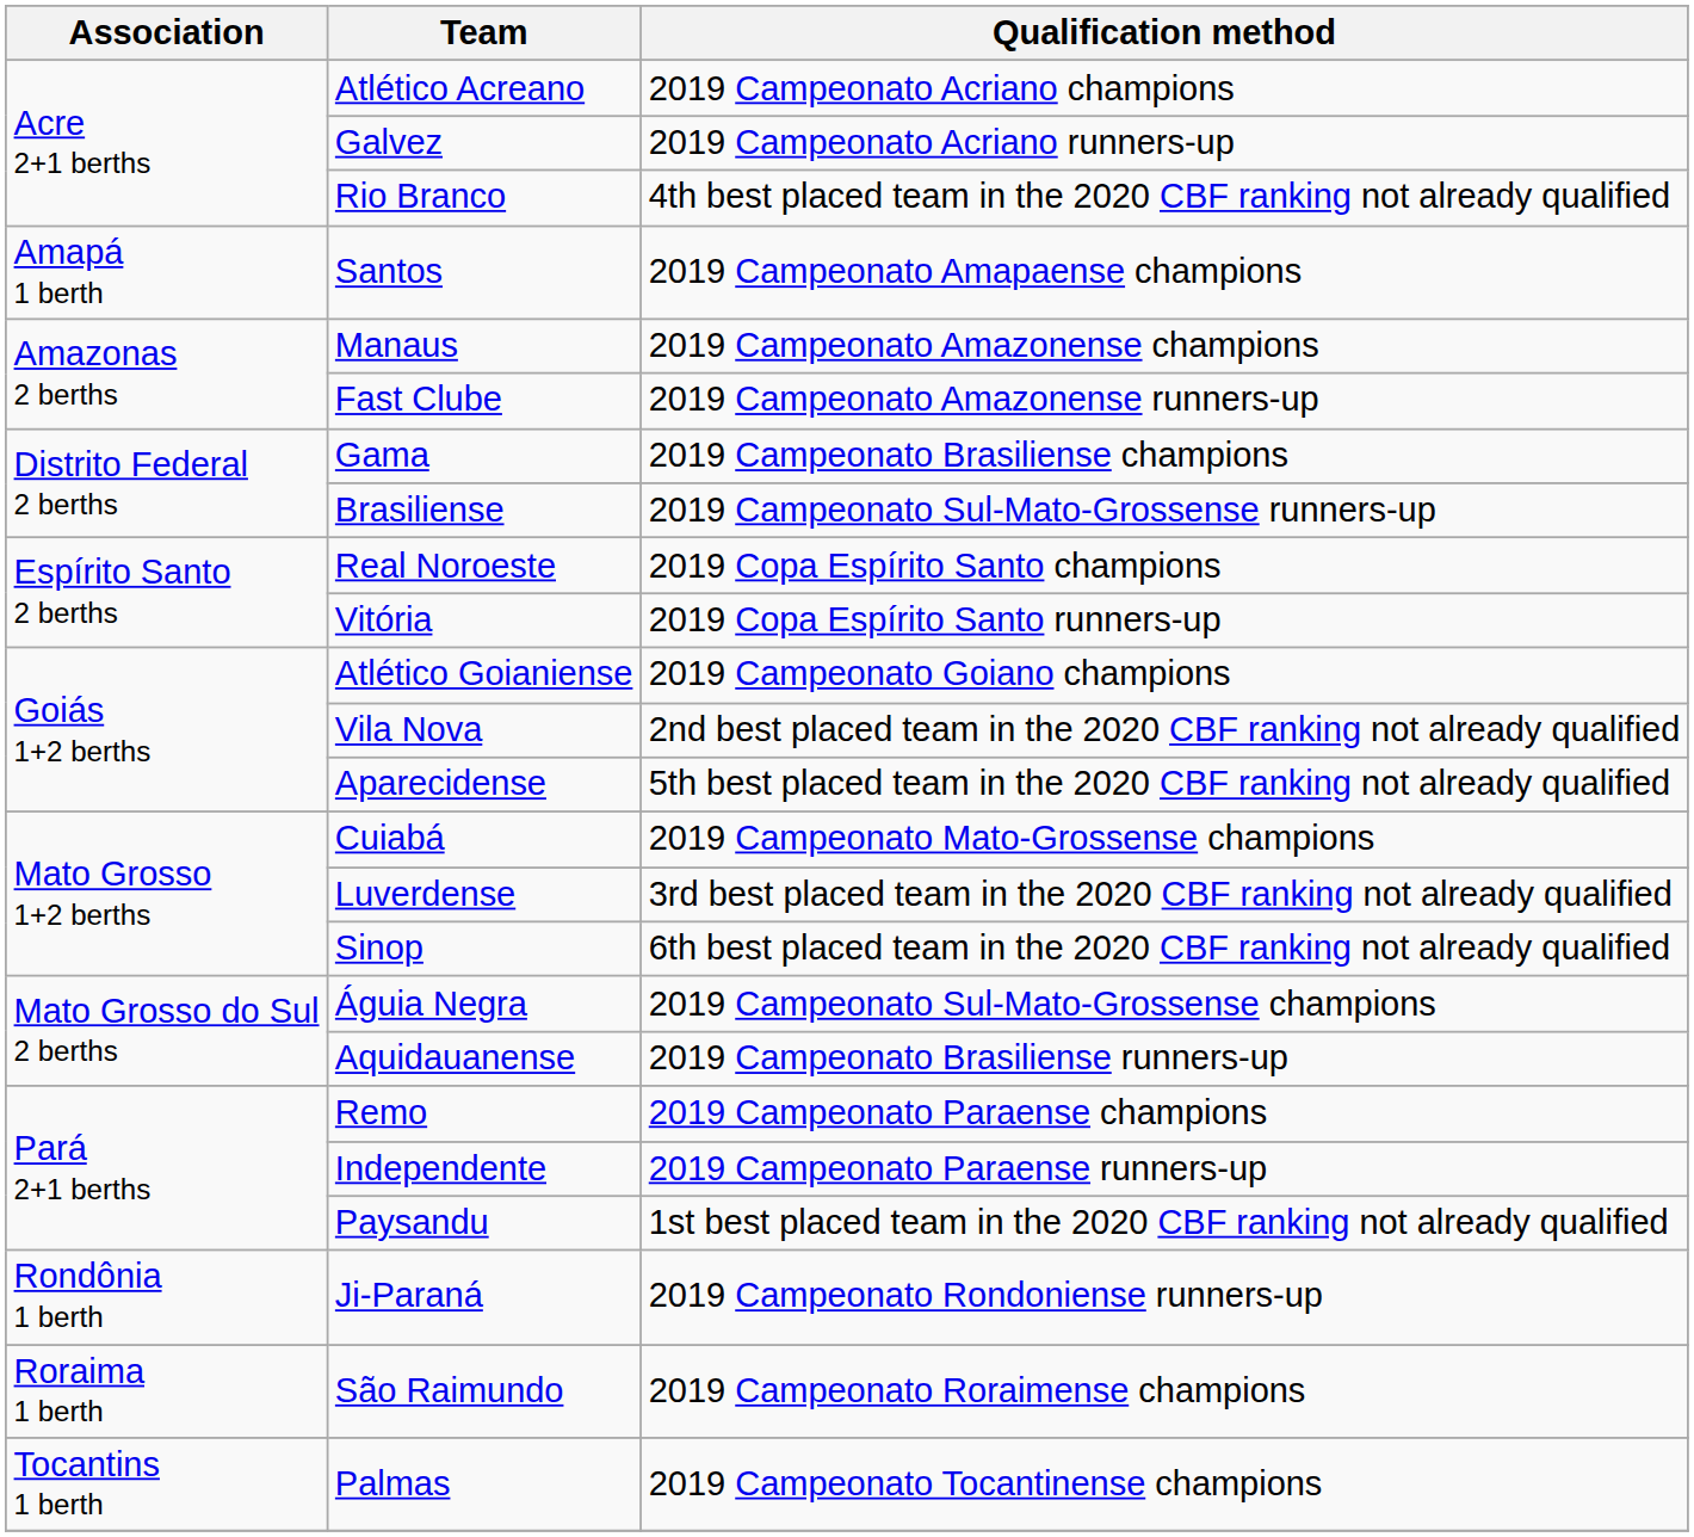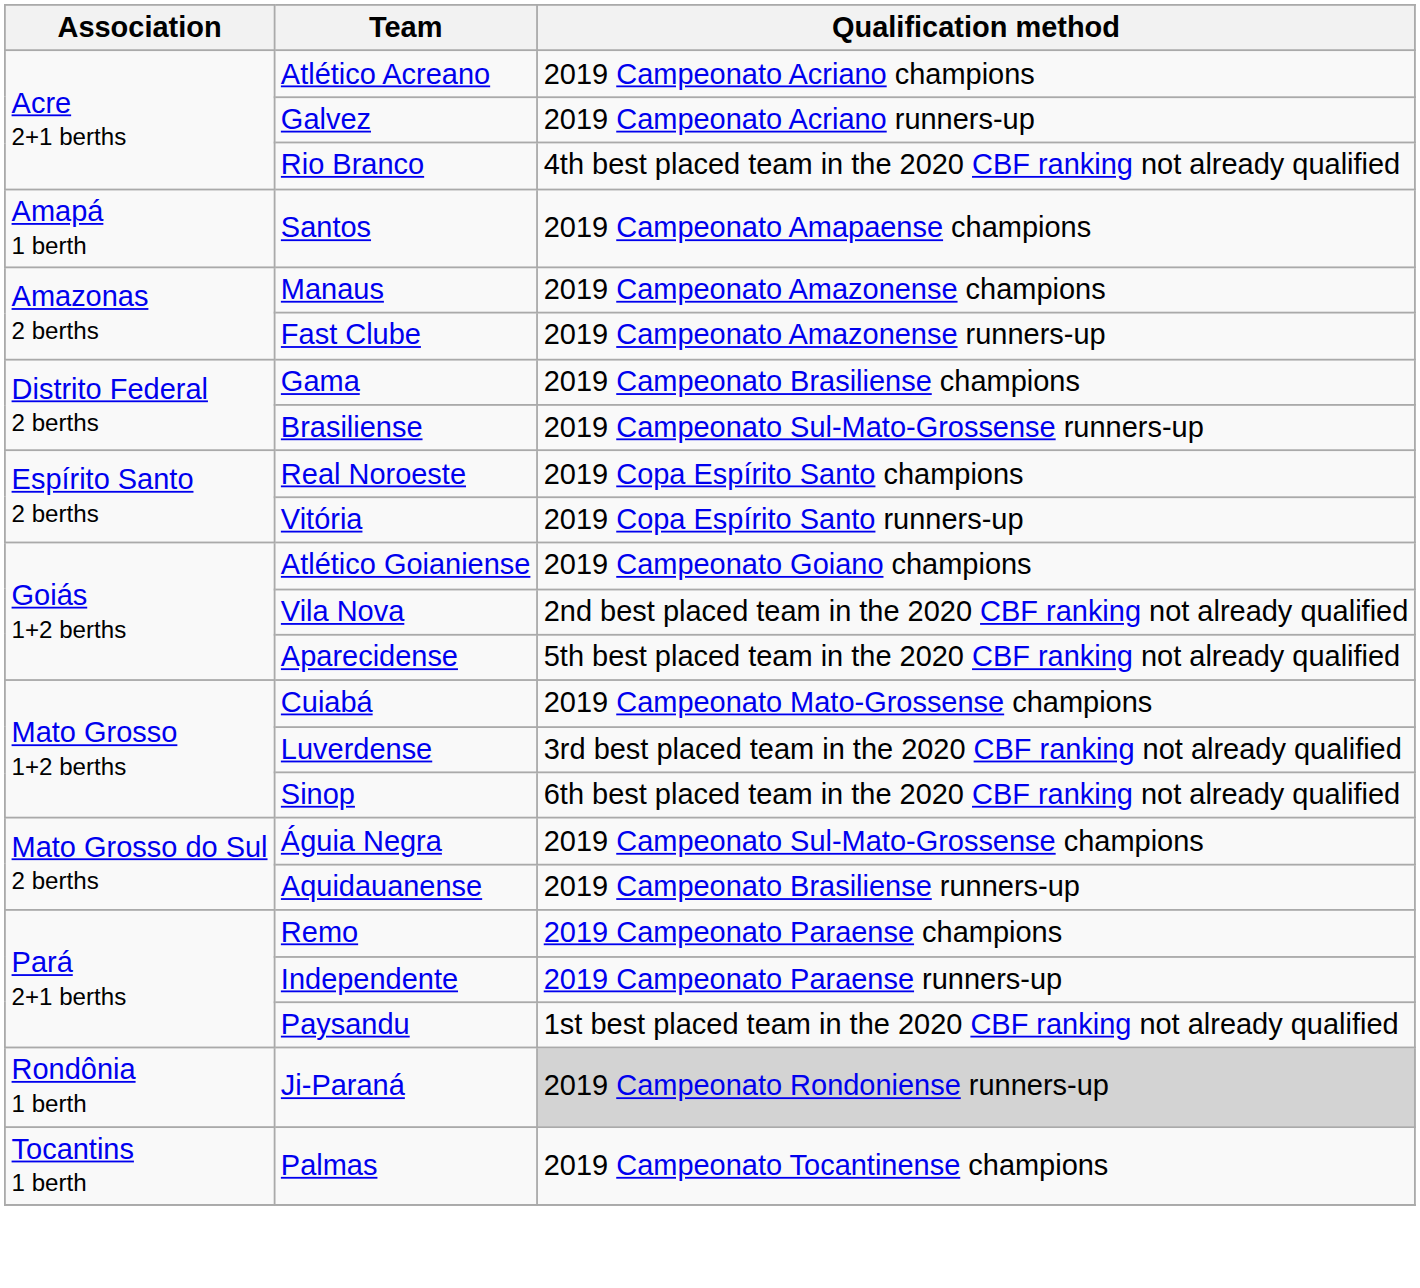Ji-Paraná | Qualification method: no background -> lightgrey background
- row: Roraima 1 berth | São Raimundo | 2019 Campeonato Roraimense champions
